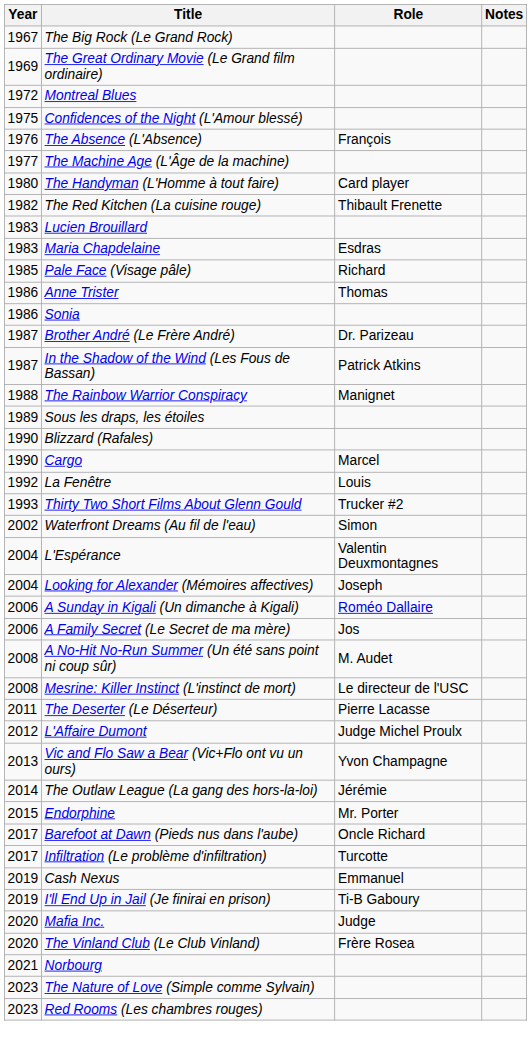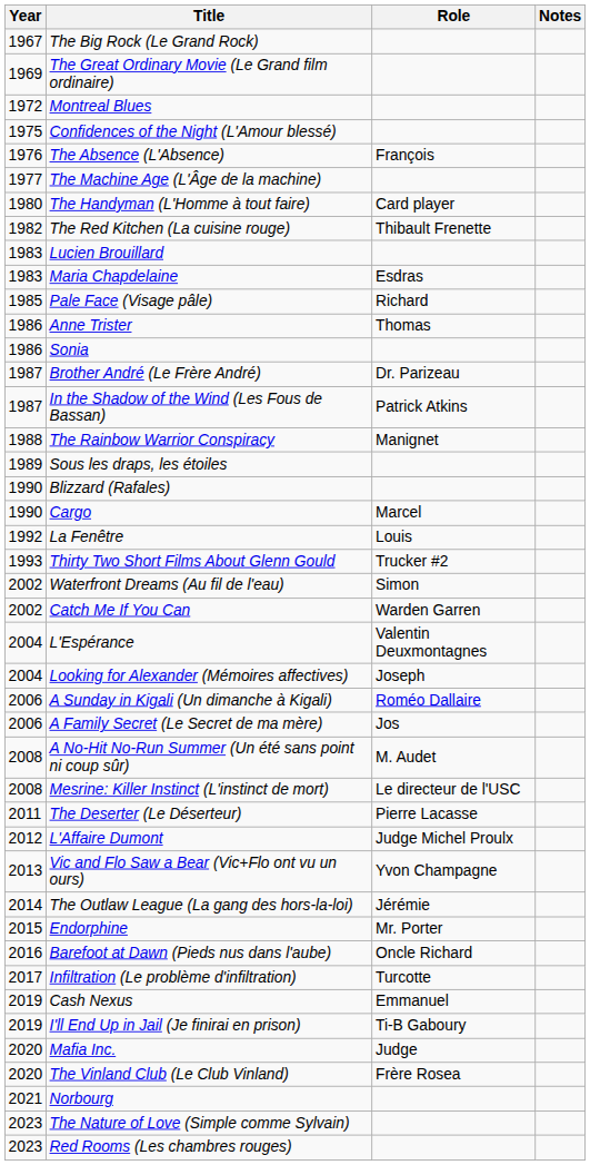+ row: 2002 | Catch Me If You Can | Warden Garren
Barefoot at Dawn (Pieds nus dans l'aube) | Year: 2017 -> 2016
